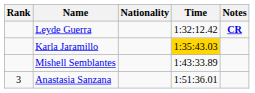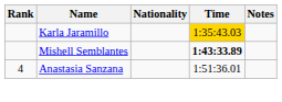- row: Leyde Guerra | 1:32:12.42 | CR
Mishell Semblantes | Time: normal -> bold
Anastasia Sanzana | Rank: 3 -> 4
